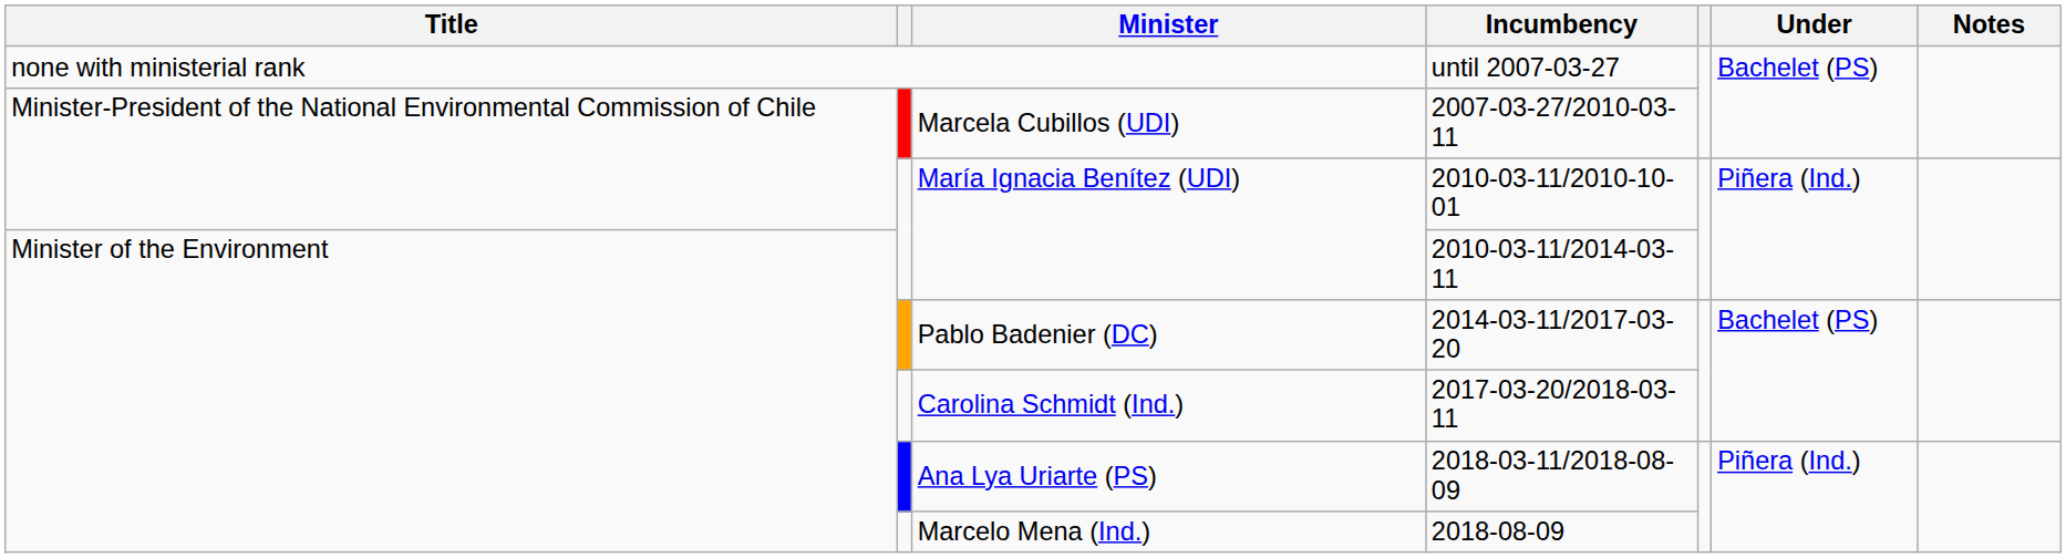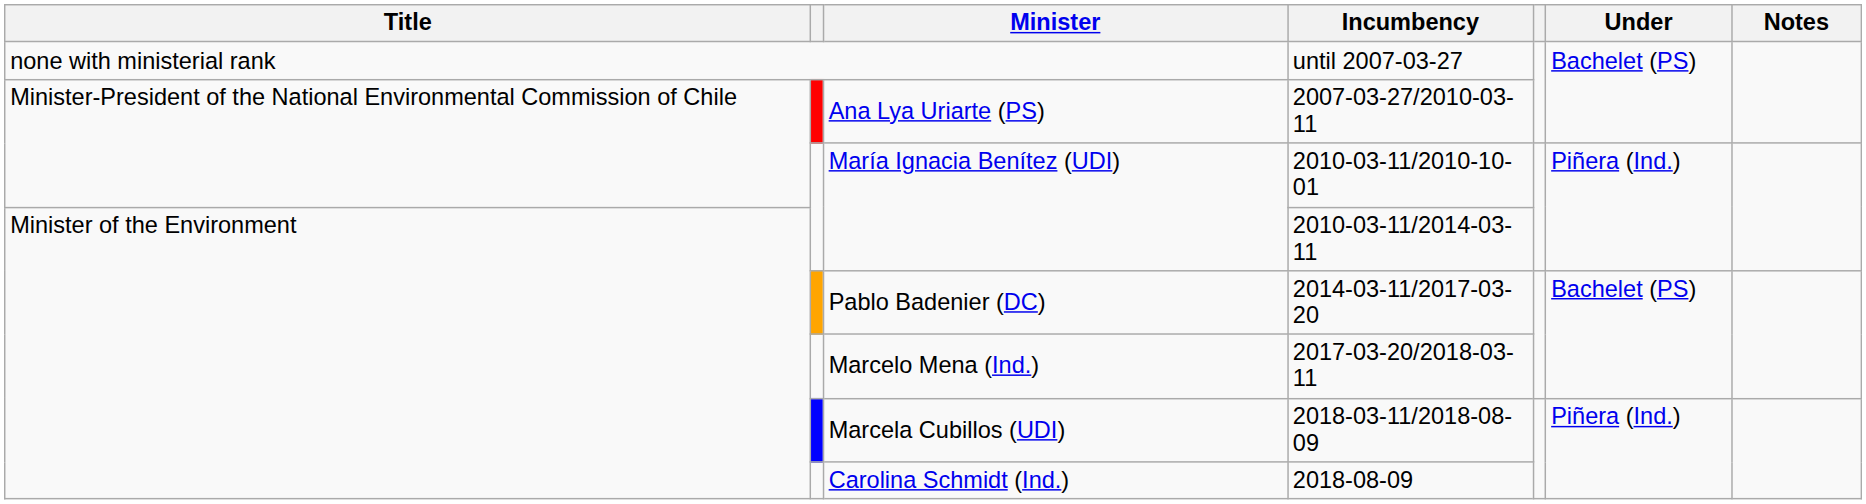2007-03-27/2010-03-11 | Minister: Marcela Cubillos (UDI) -> Ana Lya Uriarte (PS)
2017-03-20/2018-03-11 | Minister: Carolina Schmidt (Ind.) -> Marcelo Mena (Ind.)
2018-03-11/2018-08-09 | Minister: Ana Lya Uriarte (PS) -> Marcela Cubillos (UDI)
2018-08-09 | Minister: Marcelo Mena (Ind.) -> Carolina Schmidt (Ind.)
